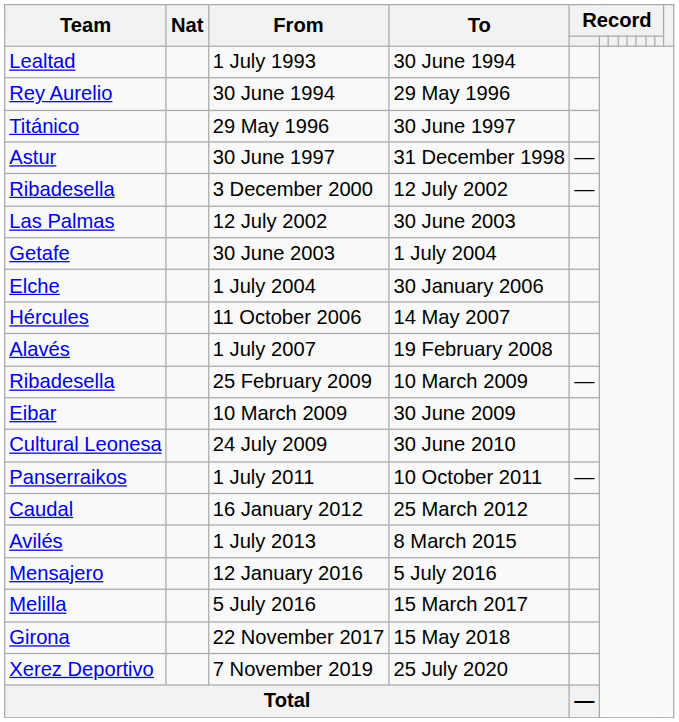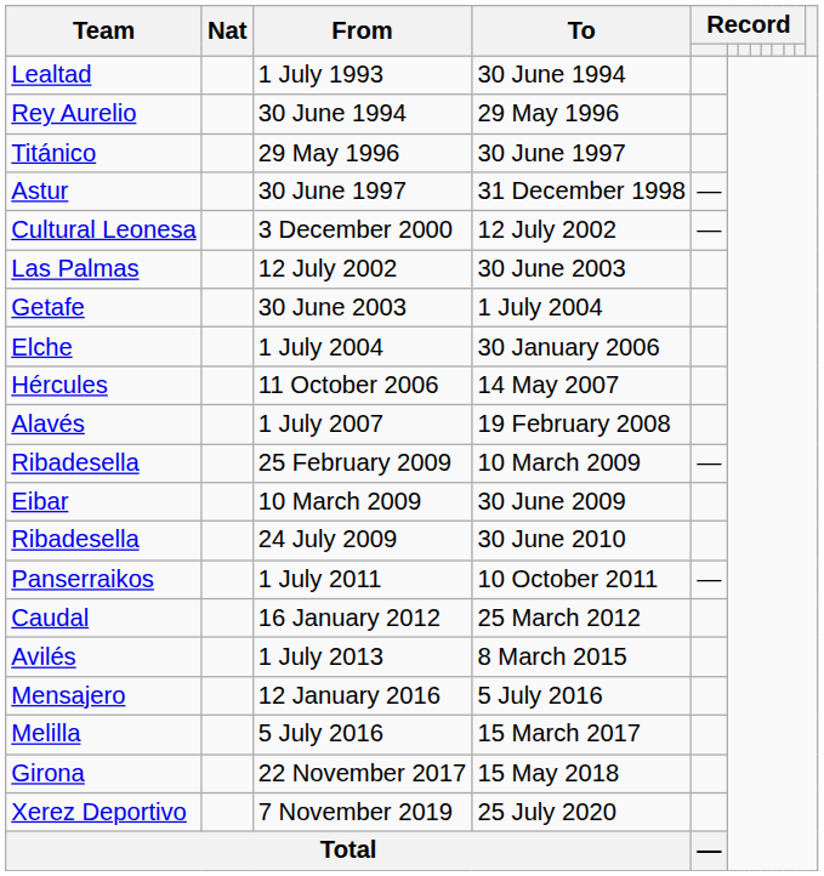3 December 2000 | Team: Ribadesella -> Cultural Leonesa
24 July 2009 | Team: Cultural Leonesa -> Ribadesella
